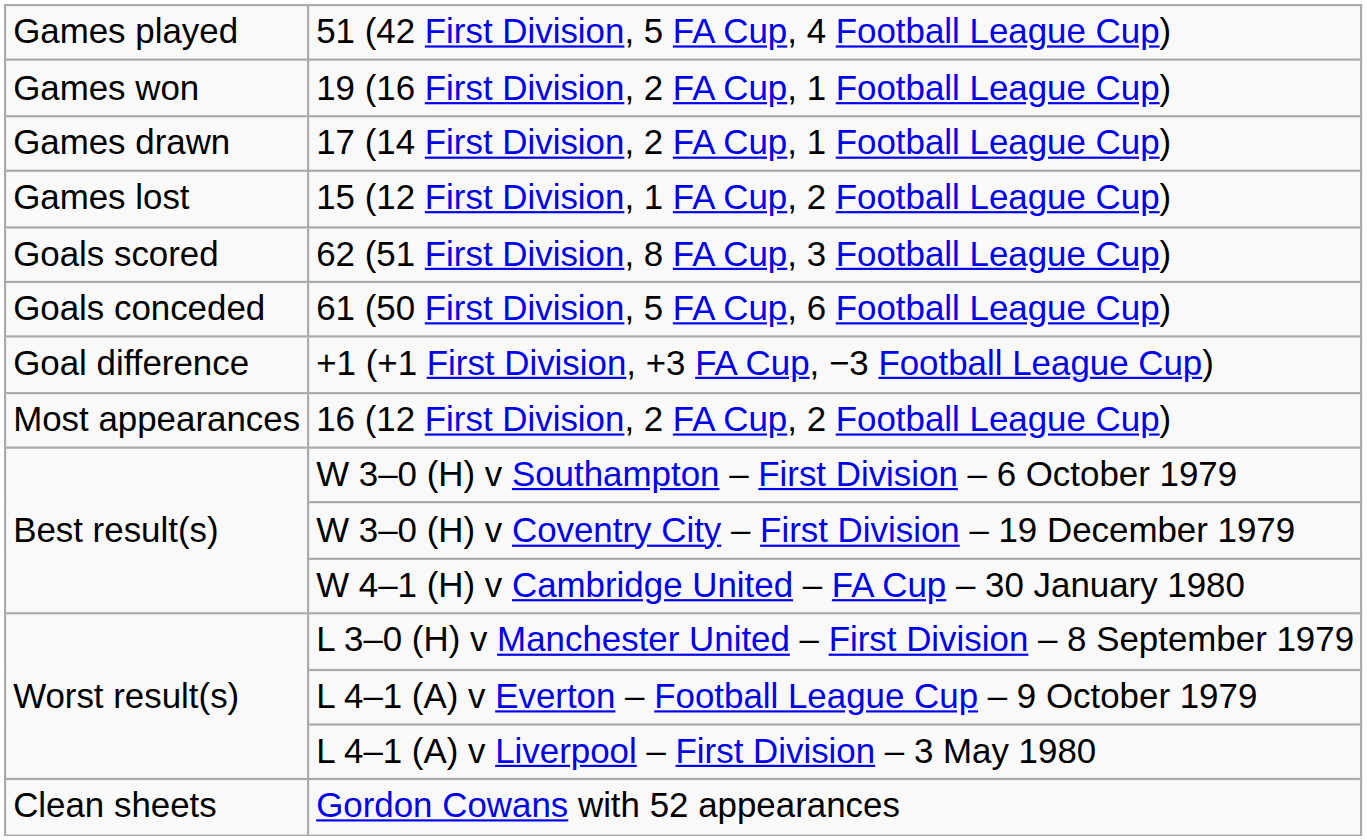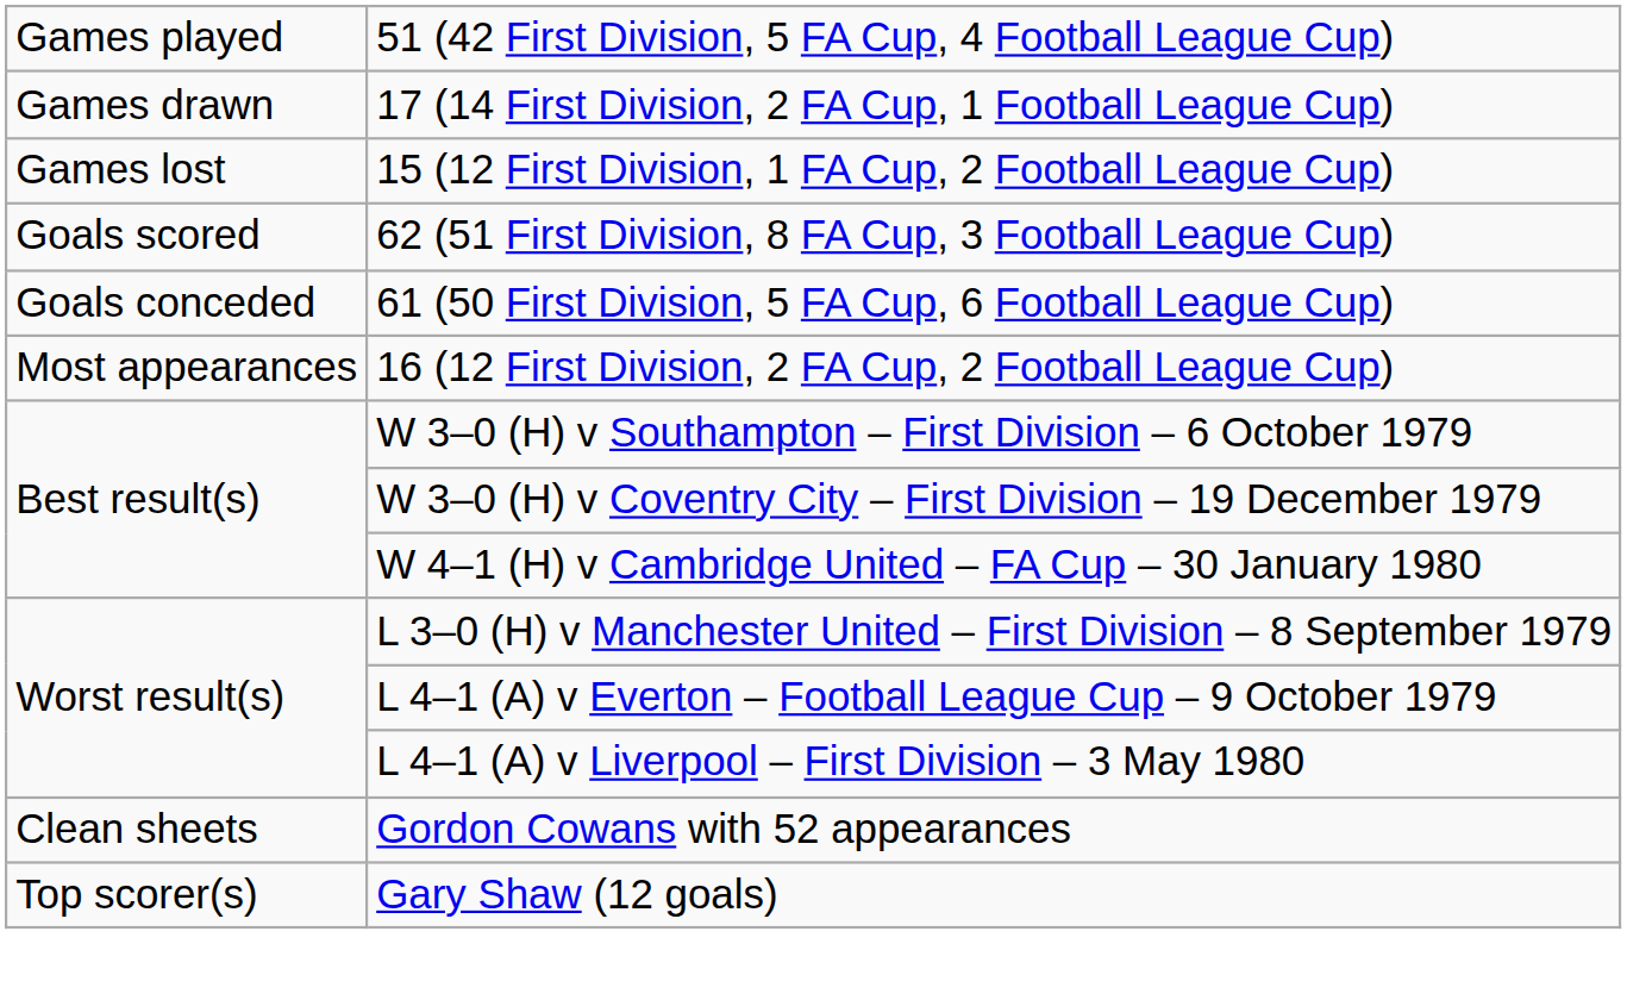- row: Games won | 19 (16 First Division, 2 FA Cup, 1 Football League Cup)
- row: Goal difference | +1 (+1 First Division, +3 FA Cup, −3 Football League Cup)
+ row: Top scorer(s) | Gary Shaw (12 goals)
